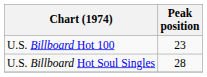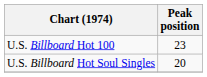U.S. Billboard Hot Soul Singles | Peak position: 28 -> 20
